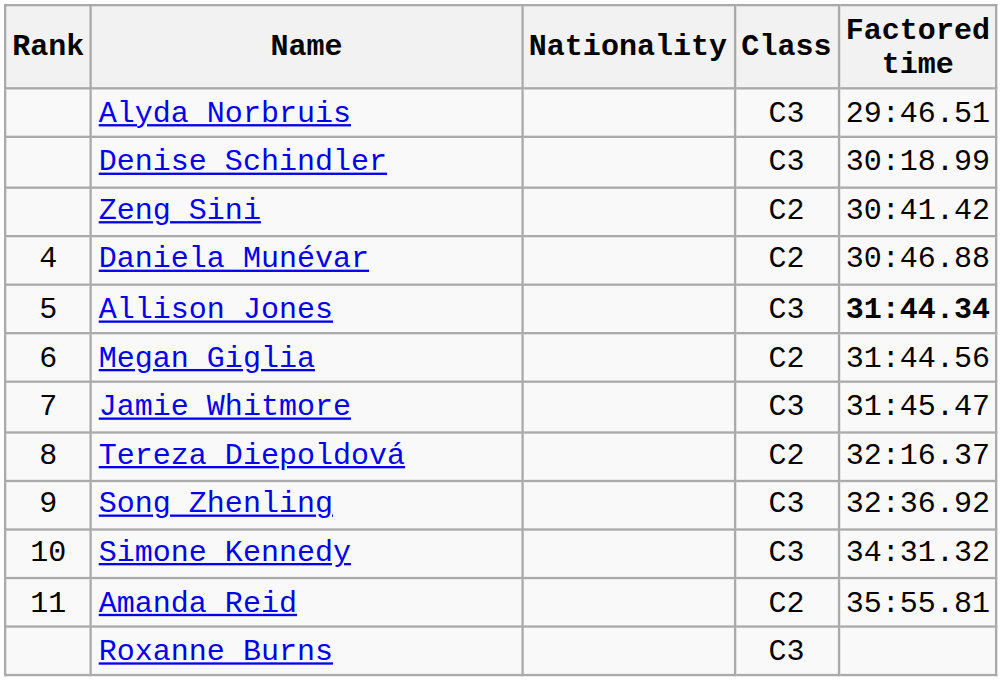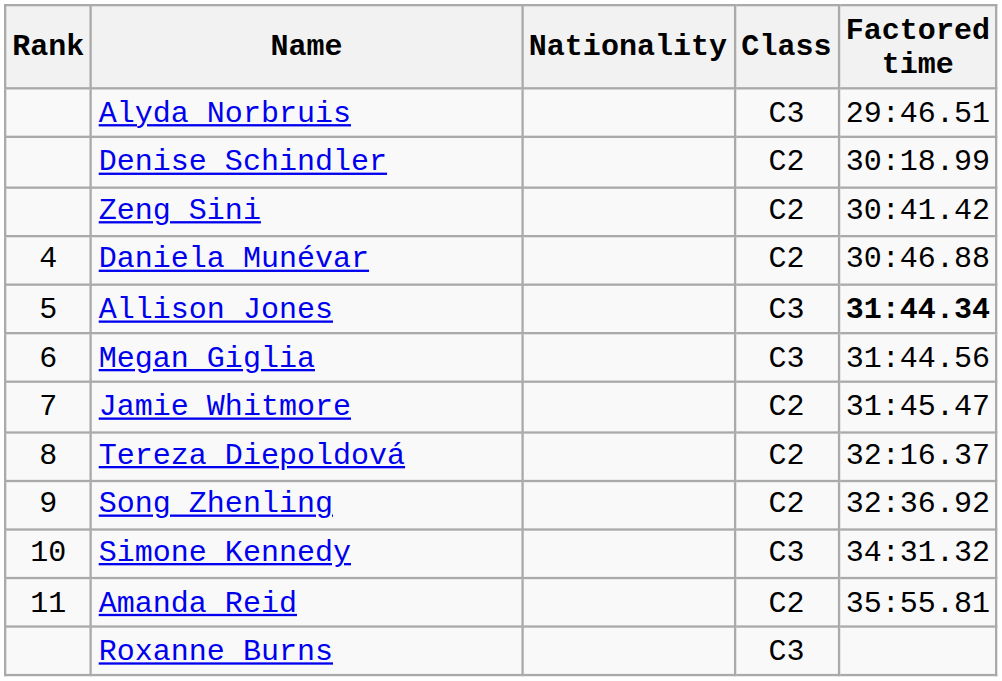Denise Schindler | Class: C3 -> C2
Megan Giglia | Class: C2 -> C3
Jamie Whitmore | Class: C3 -> C2
Song Zhenling | Class: C3 -> C2
